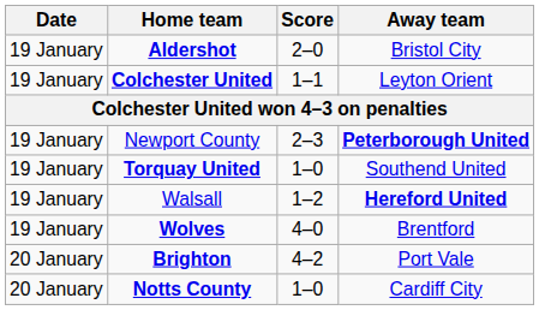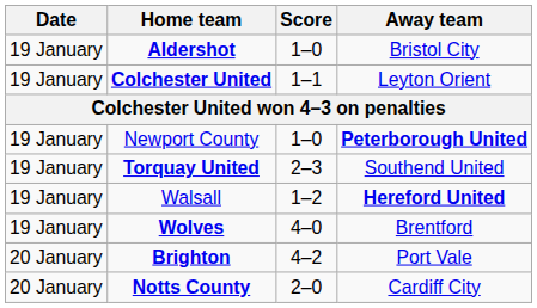Aldershot | Score: 2–0 -> 1–0
Newport County | Score: 2–3 -> 1–0
Torquay United | Score: 1–0 -> 2–3
Notts County | Score: 1–0 -> 2–0
